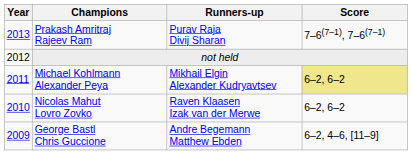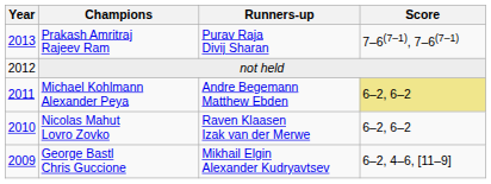Michael Kohlmann Alexander Peya | Runners-up: Mikhail Elgin Alexander Kudryavtsev -> Andre Begemann Matthew Ebden
George Bastl Chris Guccione | Runners-up: Andre Begemann Matthew Ebden -> Mikhail Elgin Alexander Kudryavtsev
